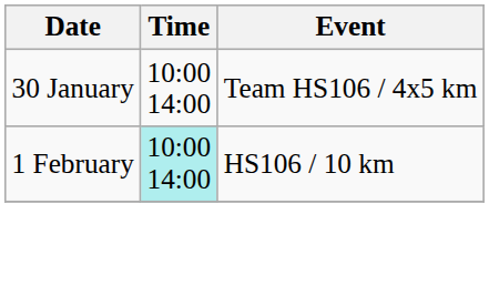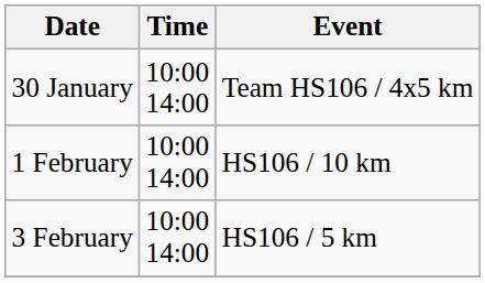1 February | Time: paleturquoise background -> no background
+ row: 3 February | 10:00 14:00 | HS106 / 5 km
